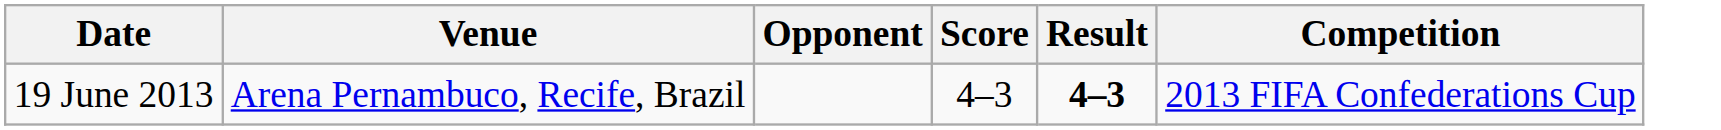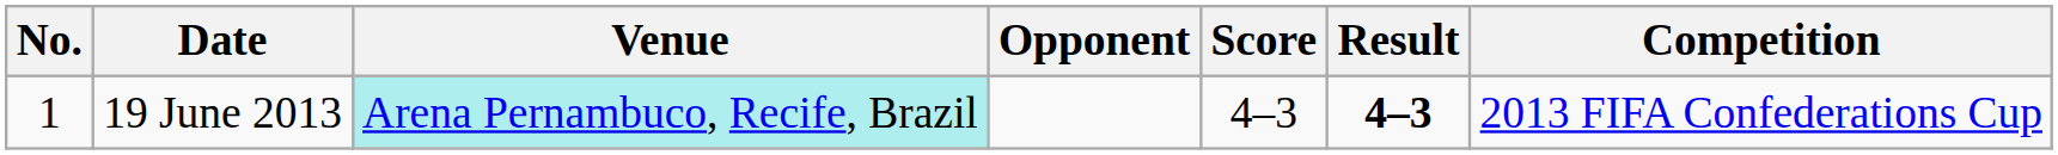+ column: No. | 1
19 June 2013 | Venue: no background -> paleturquoise background
